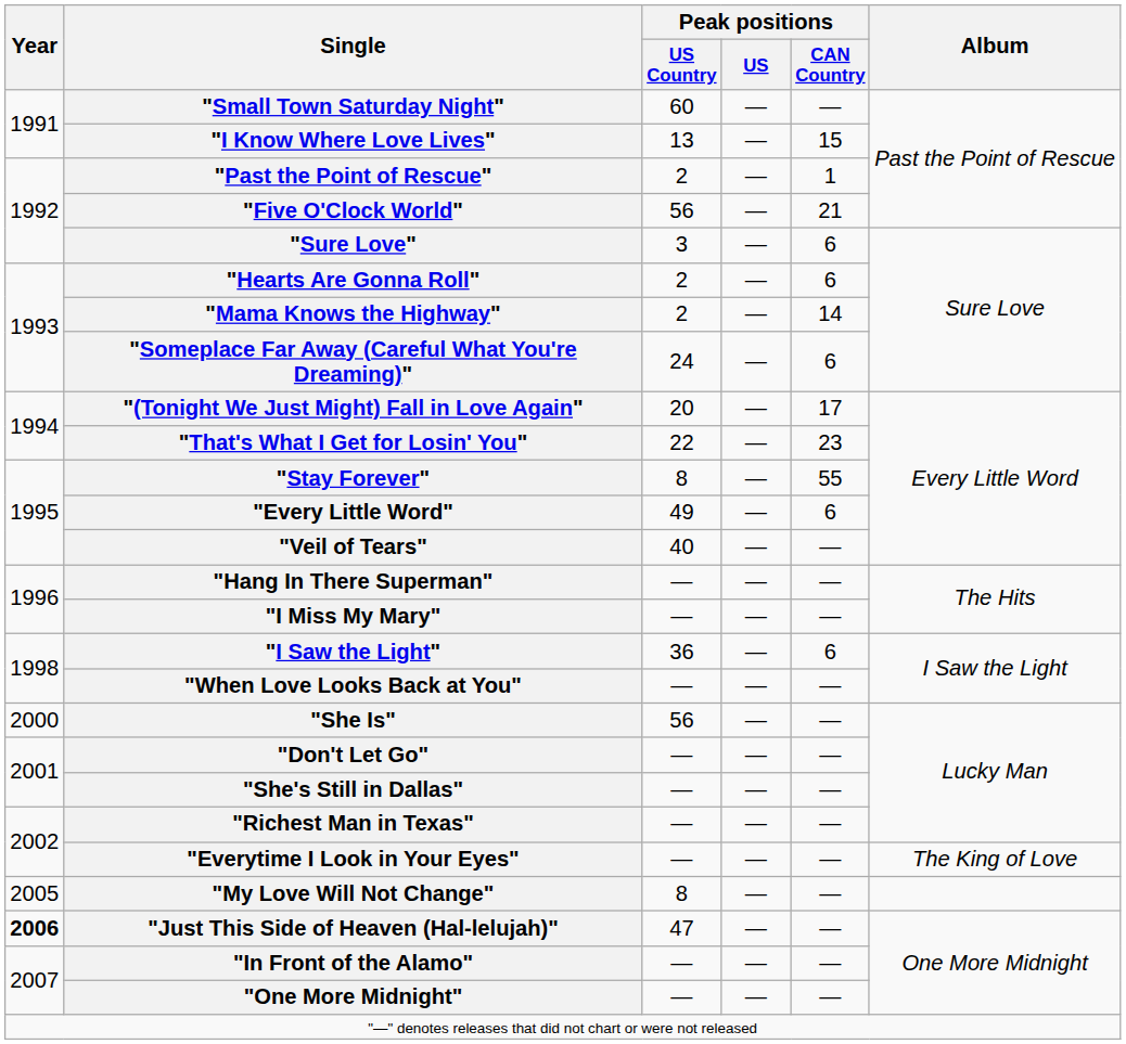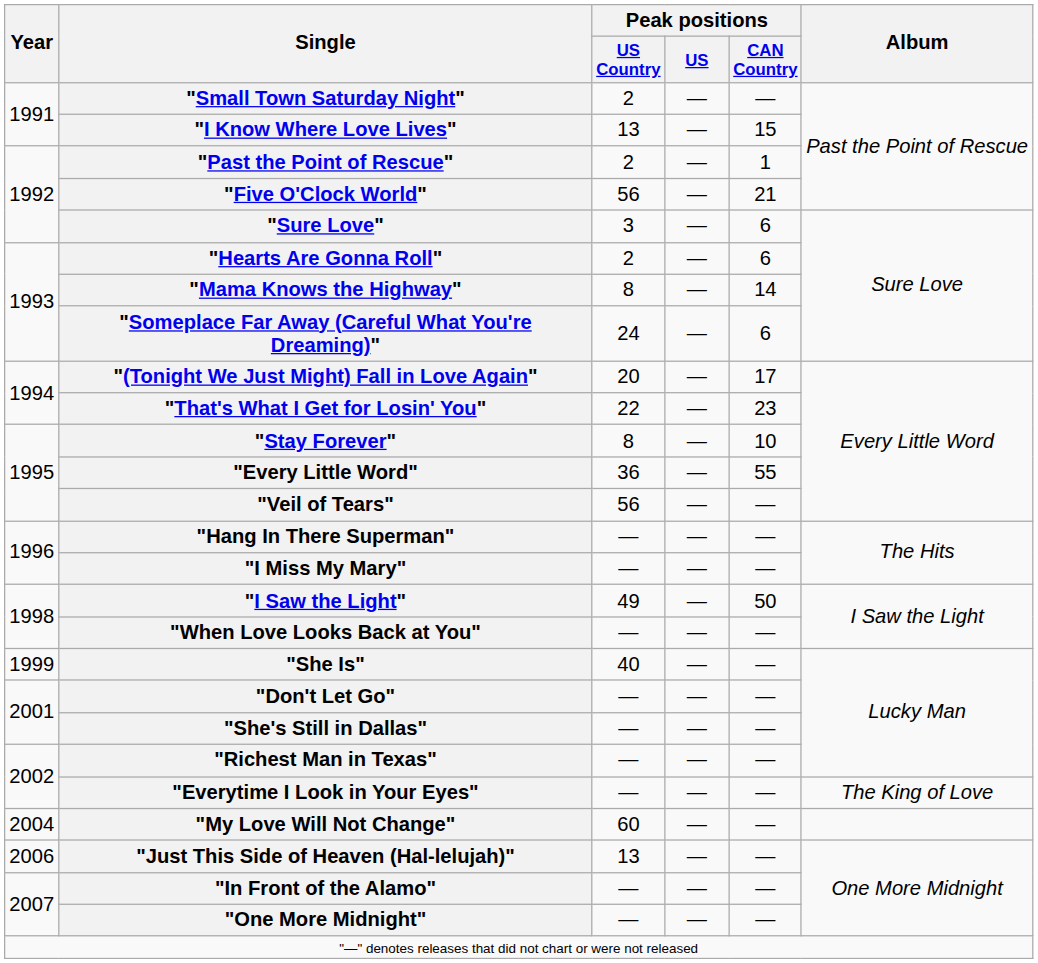"Small Town Saturday Night" | Peak positions / US Country: 60 -> 2
"Mama Knows the Highway" | Peak positions / US Country: 2 -> 8
"Stay Forever" | Peak positions / CAN Country: 55 -> 10
"Every Little Word" | Peak positions / US Country: 49 -> 36
"Every Little Word" | Peak positions / CAN Country: 6 -> 55
"Veil of Tears" | Peak positions / US Country: 40 -> 56
"I Saw the Light" | Peak positions / US Country: 36 -> 49
"I Saw the Light" | Peak positions / CAN Country: 6 -> 50
"She Is" | Year: 2000 -> 1999
"She Is" | Peak positions / US Country: 56 -> 40
"My Love Will Not Change" | Year: 2005 -> 2004
"My Love Will Not Change" | Peak positions / US Country: 8 -> 60
"Just This Side of Heaven (Hal-lelujah)" | Year: bold -> normal
"Just This Side of Heaven (Hal-lelujah)" | Peak positions / US Country: 47 -> 13
